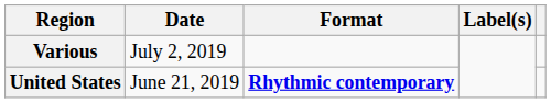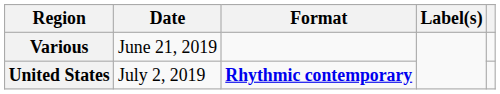Various | Date: July 2, 2019 -> June 21, 2019
United States | Date: June 21, 2019 -> July 2, 2019
